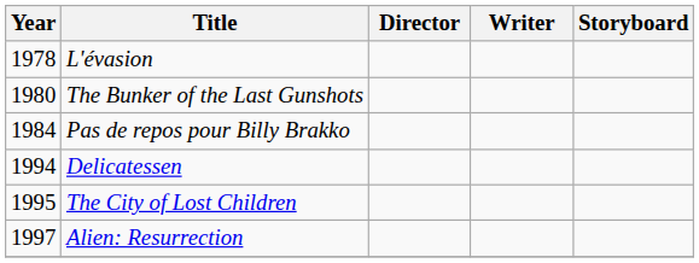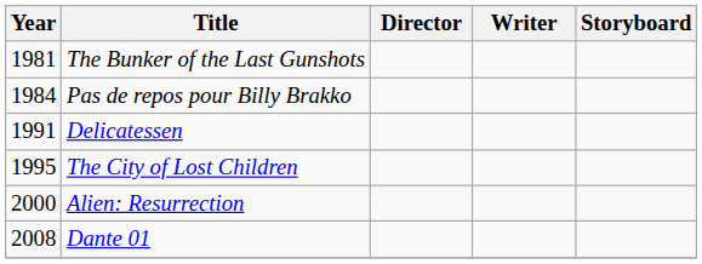- row: 1978 | L'évasion
The Bunker of the Last Gunshots | Year: 1980 -> 1981
Delicatessen | Year: 1994 -> 1991
Alien: Resurrection | Year: 1997 -> 2000
+ row: 2008 | Dante 01
